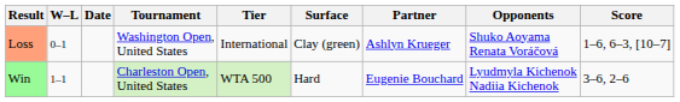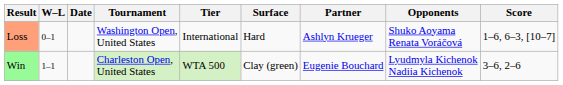Loss | Surface: Clay (green) -> Hard
Win | Surface: Hard -> Clay (green)
